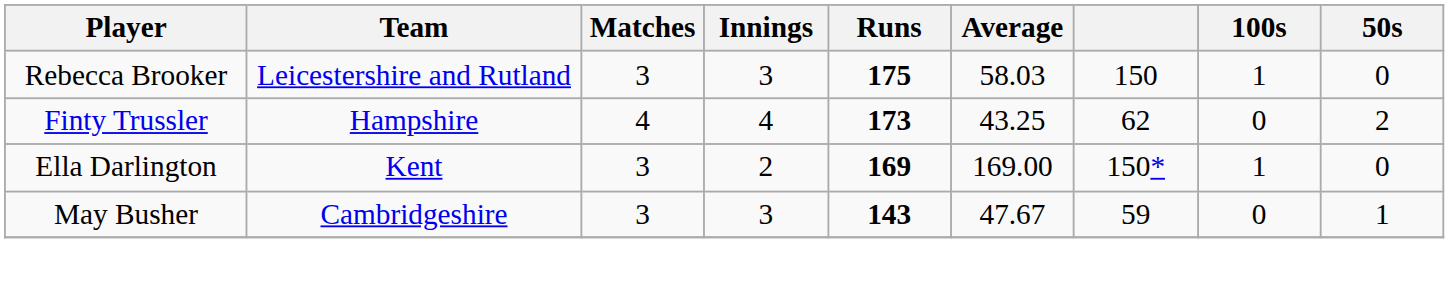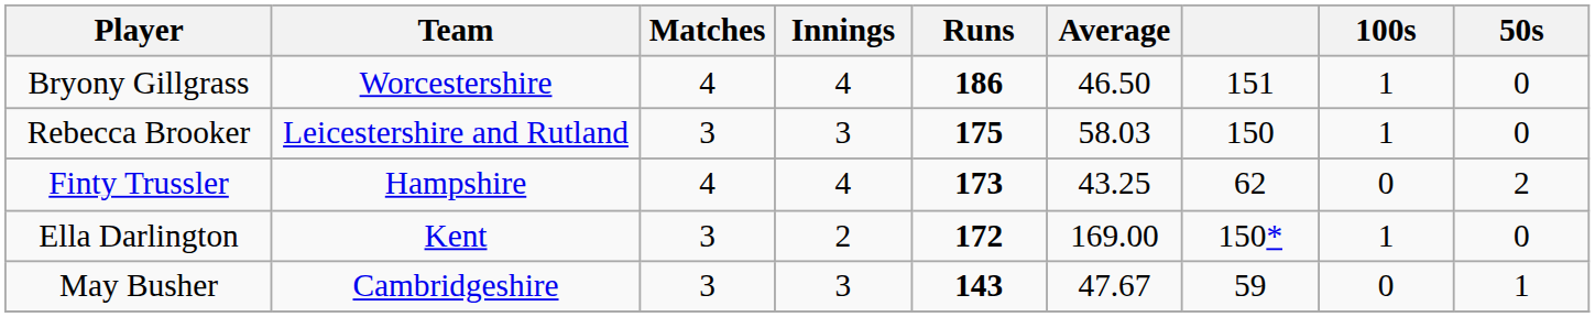+ row: Bryony Gillgrass | Worcestershire | 4 | 4 | 186 | 46.50 | 151 | 1 | 0
Ella Darlington | Runs: 169 -> 172
